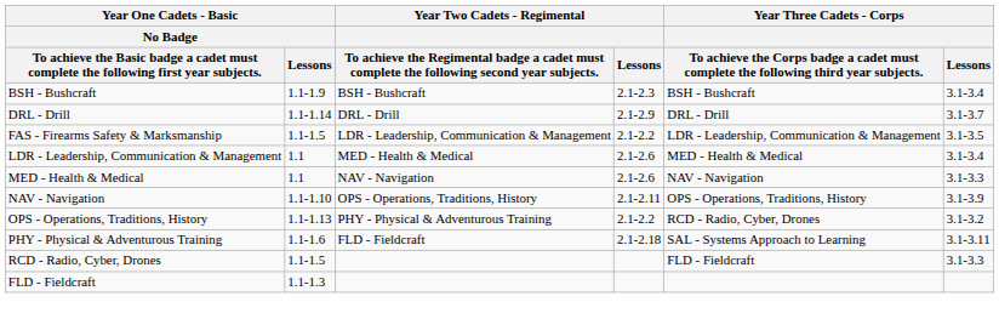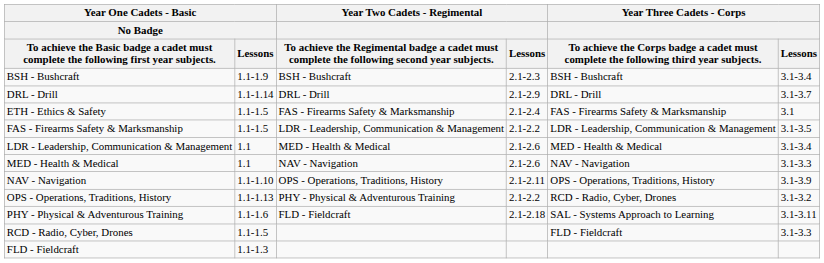+ row: ETH - Ethics & Safety | 1.1-1.5 | FAS - Firearms Safety & Marksmanship | 2.1-2.4 | FAS - Firearms Safety & Marksmanship | 3.1
